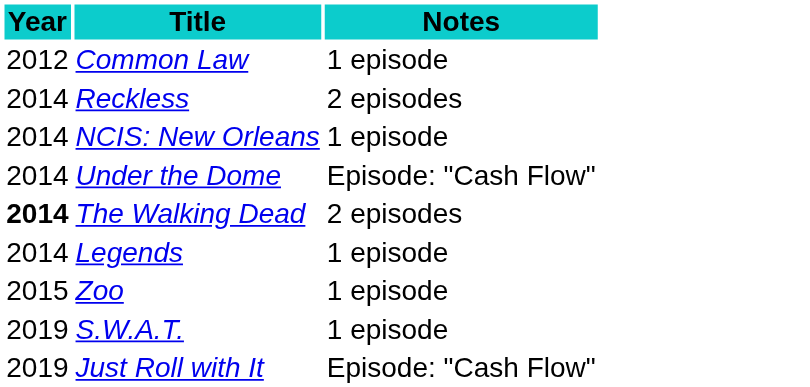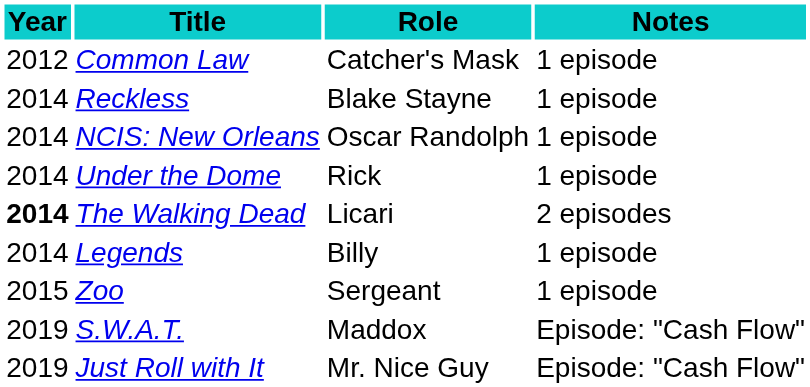+ column: Role | Catcher's Mask | Blake Stayne | Oscar Randolph | Rick | Licari | Billy | Sergeant | Maddox | Mr. Nice Guy
Reckless | Notes: 2 episodes -> 1 episode
Under the Dome | Notes: Episode: "Cash Flow" -> 1 episode
S.W.A.T. | Notes: 1 episode -> Episode: "Cash Flow"
